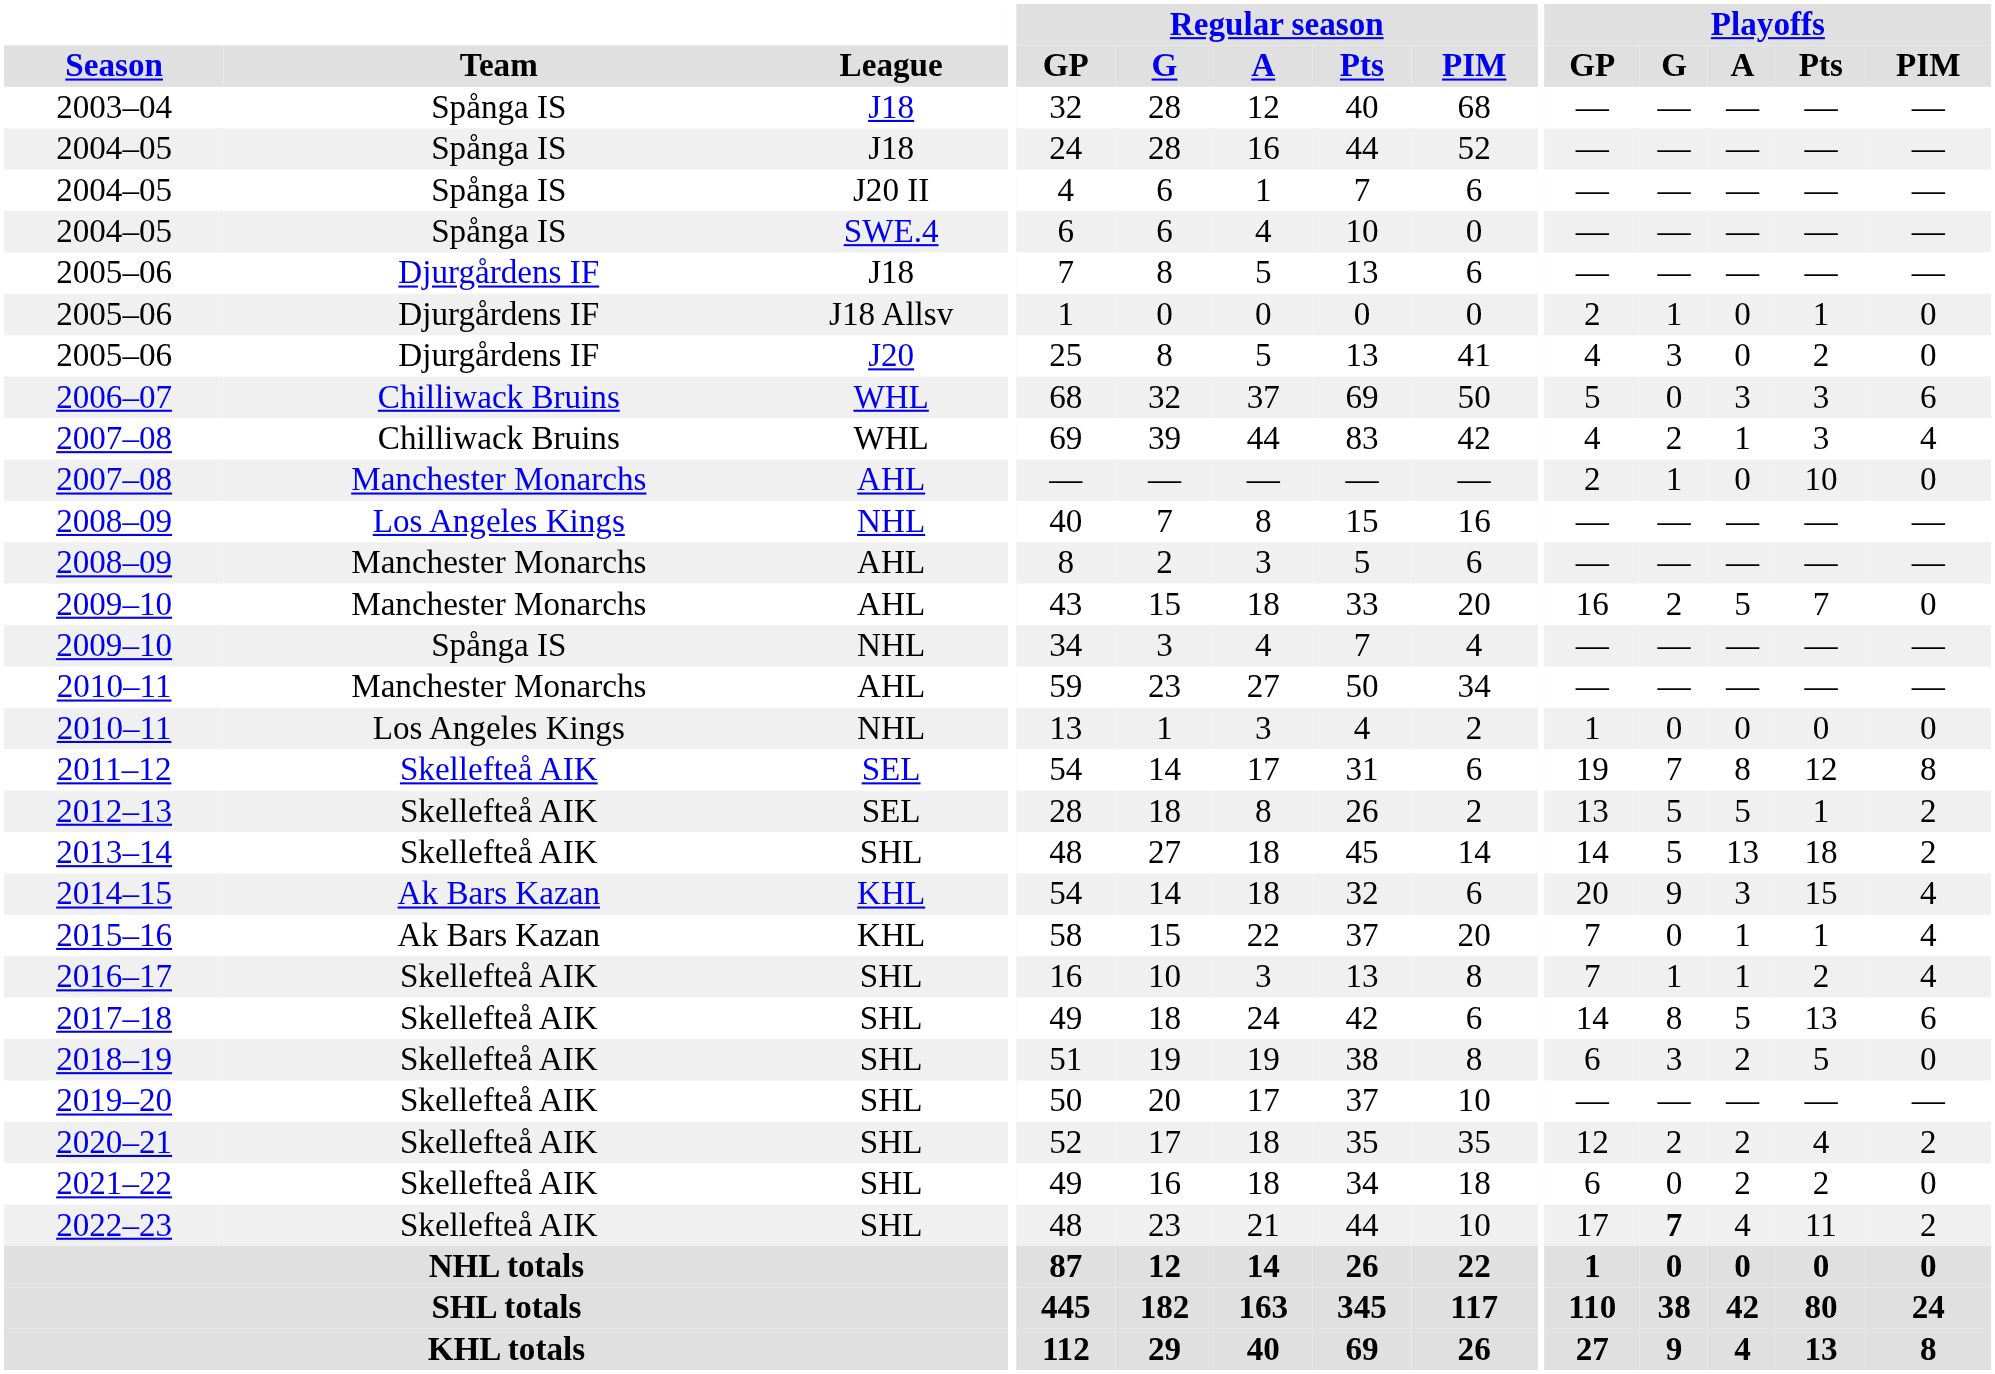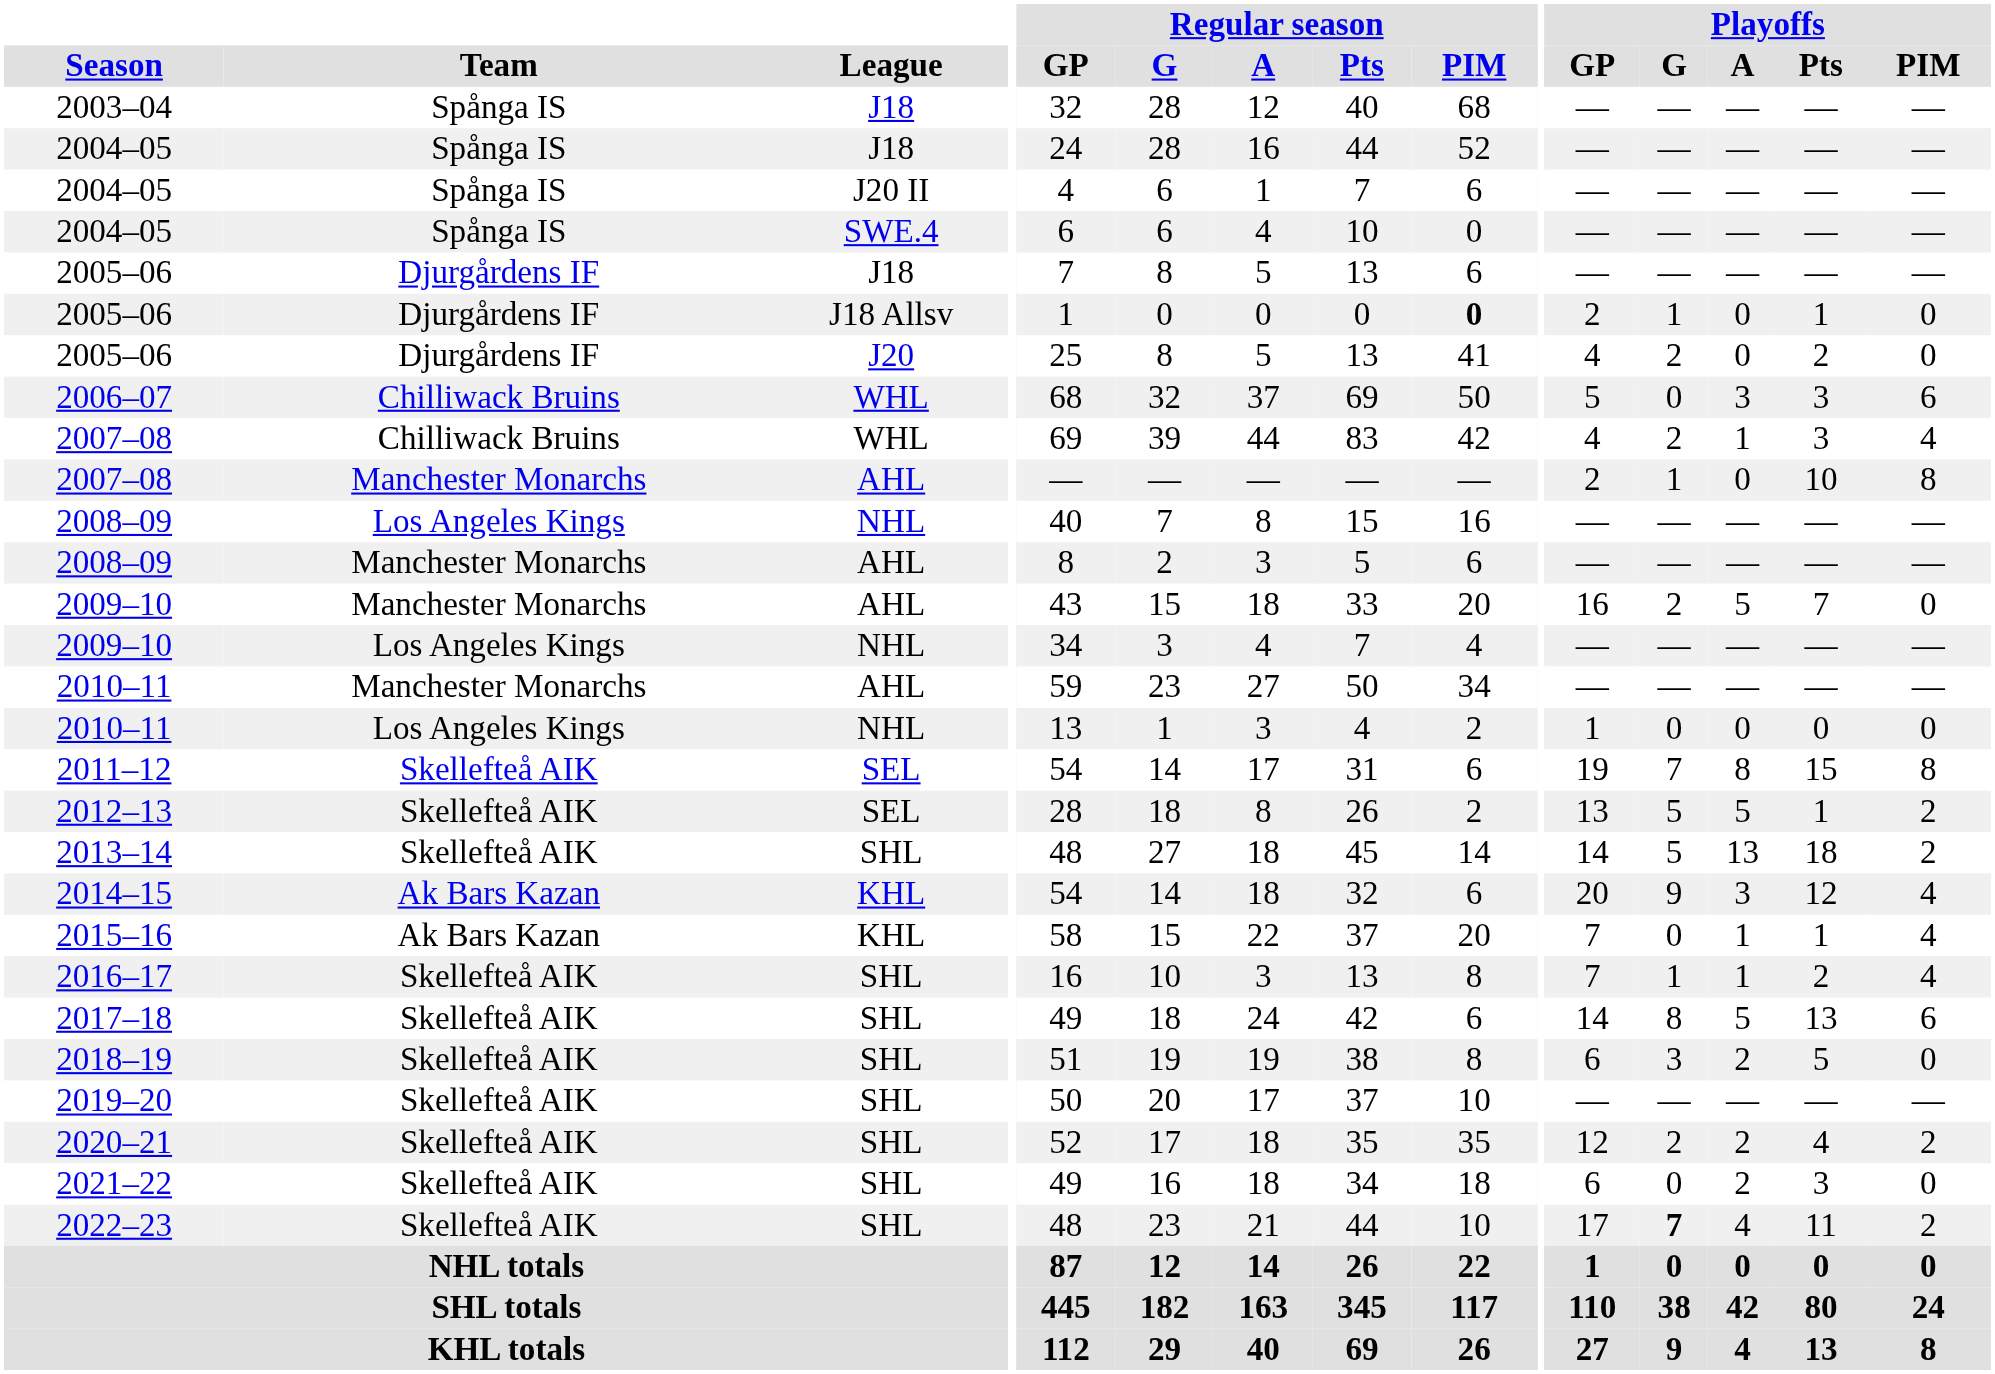2005–06 / J18 Allsv | Regular season / PIM: normal -> bold
2005–06 / J20 | Playoffs / G: 3 -> 2
2007–08 / AHL | Playoffs / PIM: 0 -> 8
2009–10 / NHL | Team: Spånga IS -> Los Angeles Kings
2011–12 | Playoffs / Pts: 12 -> 15
2014–15 | Playoffs / Pts: 15 -> 12
2021–22 | Playoffs / Pts: 2 -> 3
